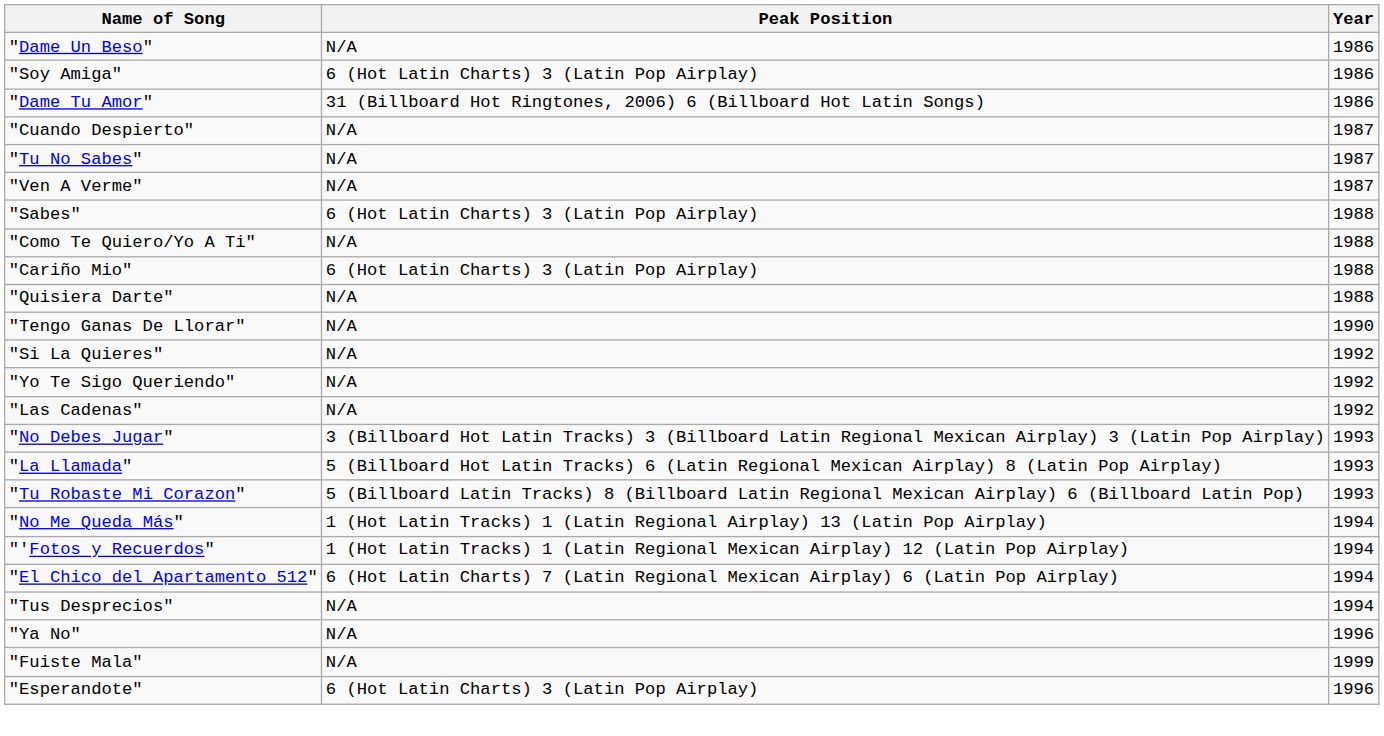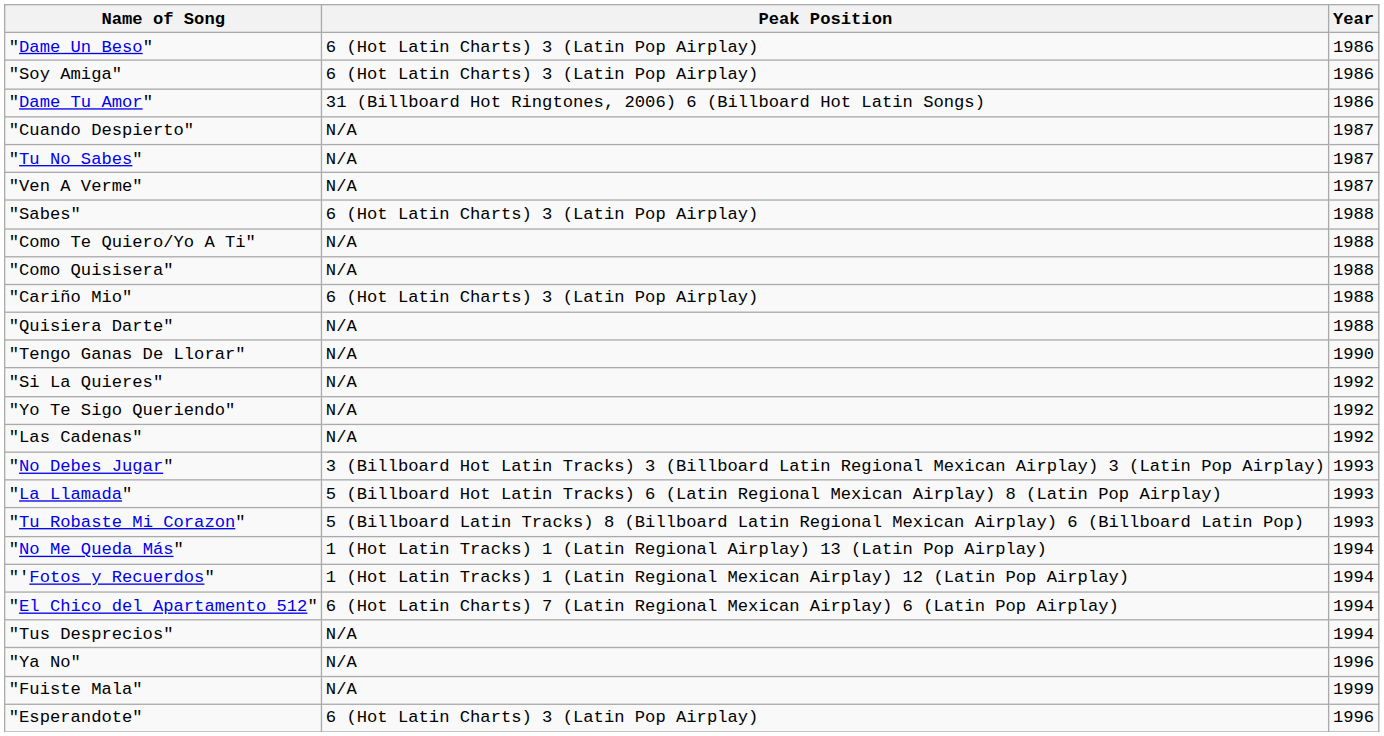"Dame Un Beso" | Peak Position: N/A -> 6 (Hot Latin Charts) 3 (Latin Pop Airplay)
+ row: "Como Quisisera" | N/A | 1988
